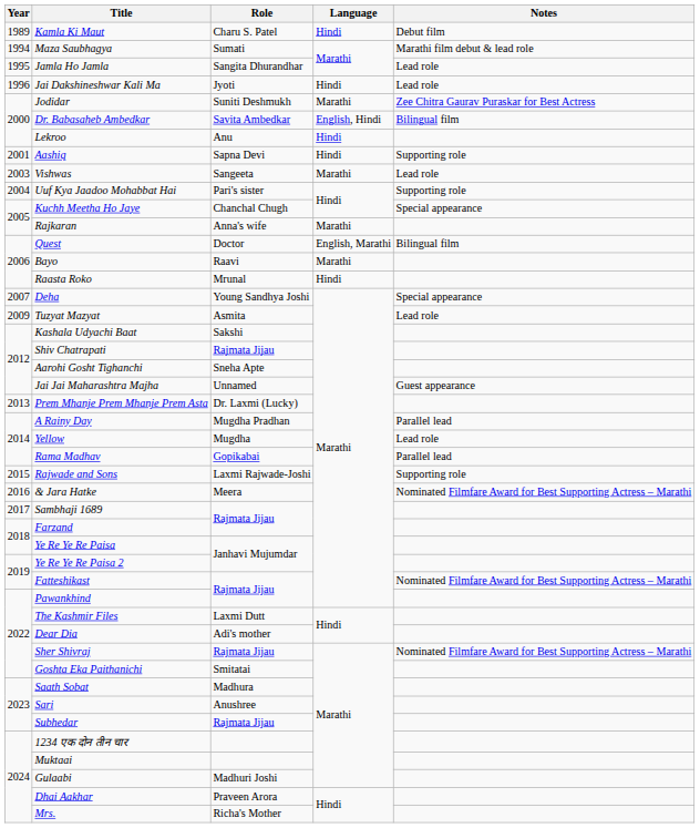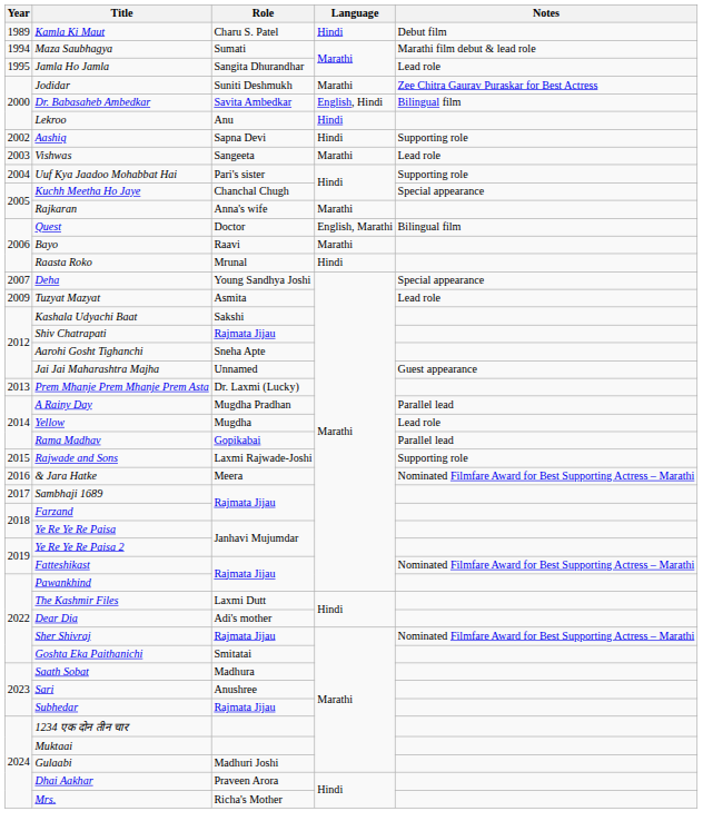- row: 1996 | Jai Dakshineshwar Kali Ma | Jyoti | Hindi | Lead role
Aashiq | Year: 2001 -> 2002
